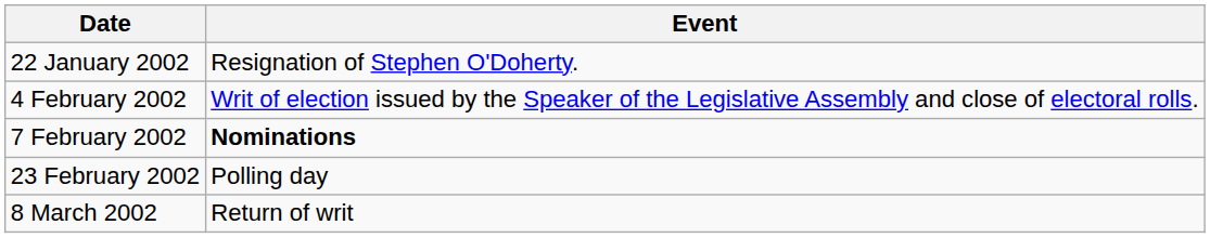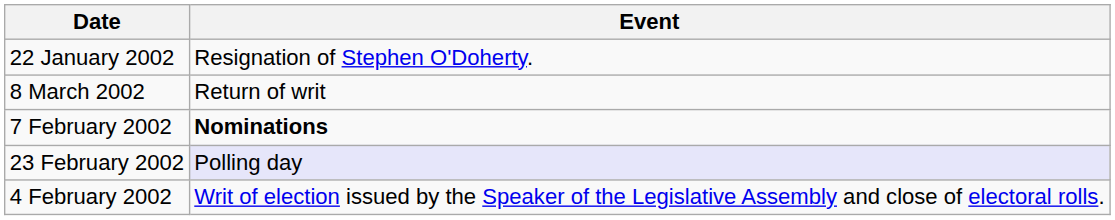rows swapped: 4 February 2002 <-> 8 March 2002
23 February 2002 | Event: no background -> lavender background
